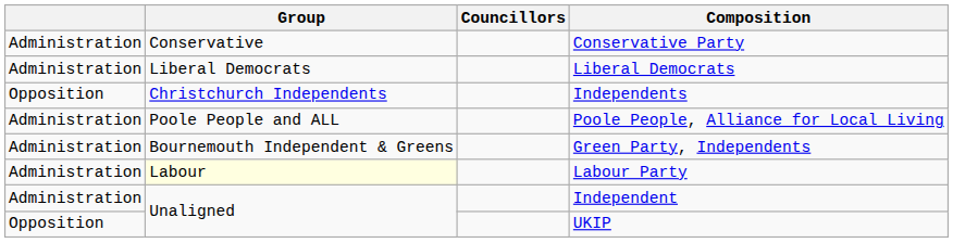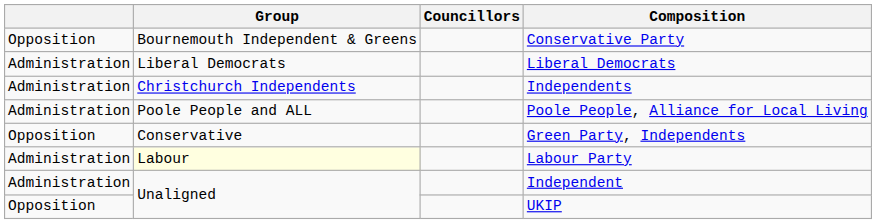Conservative Party | column 1: Administration -> Opposition
Conservative Party | Group: Conservative -> Bournemouth Independent & Greens
Independents | column 1: Opposition -> Administration
Green Party, Independents | column 1: Administration -> Opposition
Green Party, Independents | Group: Bournemouth Independent & Greens -> Conservative
